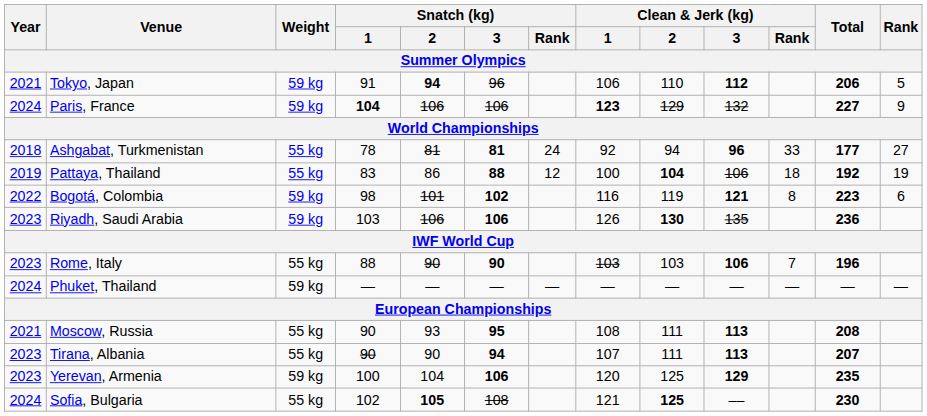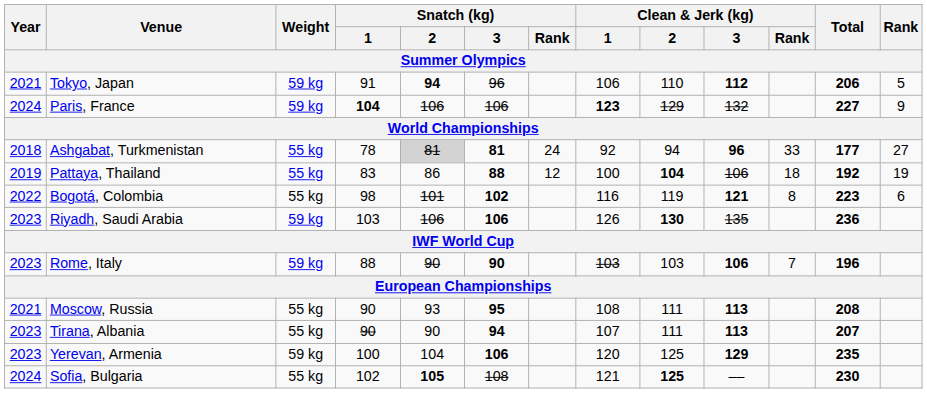Ashgabat, Turkmenistan | Snatch (kg) / 2: no background -> lightgrey background
Bogotá, Colombia | Weight: 59 kg -> 55 kg
Rome, Italy | Weight: 55 kg -> 59 kg
- row: 2024 | Phuket, Thailand | 59 kg | — | — | — | — | — | — | — | — | — | —
